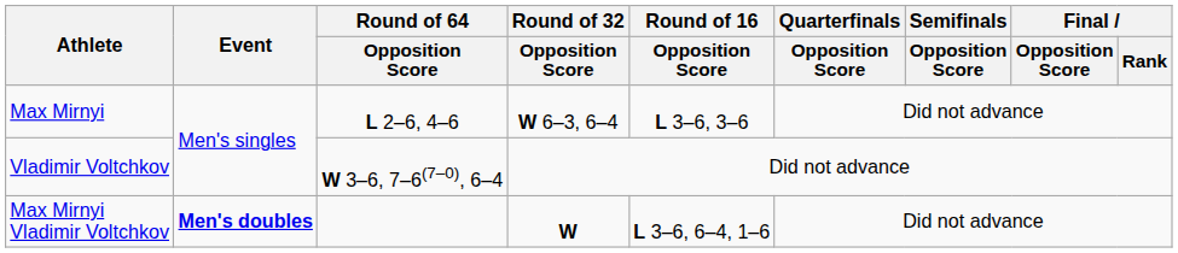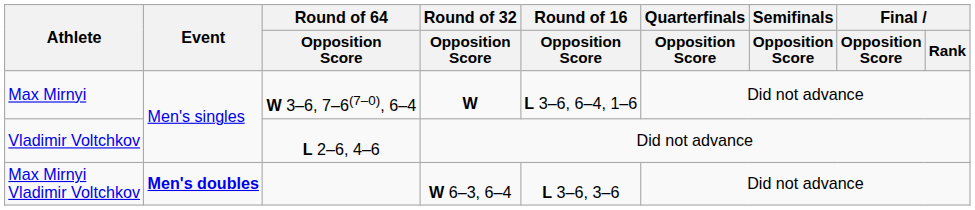Max Mirnyi | Round of 64 / Opposition Score: L 2–6, 4–6 -> W 3–6, 7–6(7–0), 6–4
Max Mirnyi | Round of 32 / Opposition Score: W 6–3, 6–4 -> W
Max Mirnyi | Round of 16 / Opposition Score: L 3–6, 3–6 -> L 3–6, 6–4, 1–6
Vladimir Voltchkov | Round of 64 / Opposition Score: W 3–6, 7–6(7–0), 6–4 -> L 2–6, 4–6
Max Mirnyi Vladimir Voltchkov | Round of 32 / Opposition Score: W -> W 6–3, 6–4
Max Mirnyi Vladimir Voltchkov | Round of 16 / Opposition Score: L 3–6, 6–4, 1–6 -> L 3–6, 3–6
